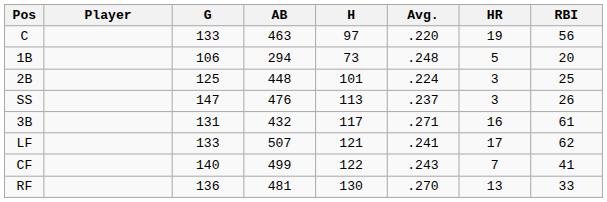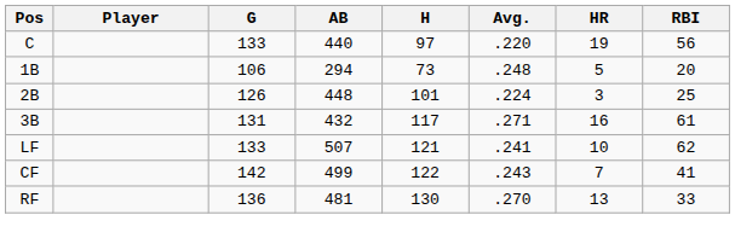C | AB: 463 -> 440
2B | G: 125 -> 126
- row: SS | 147 | 476 | 113 | .237 | 3 | 26
LF | HR: 17 -> 10
CF | G: 140 -> 142
